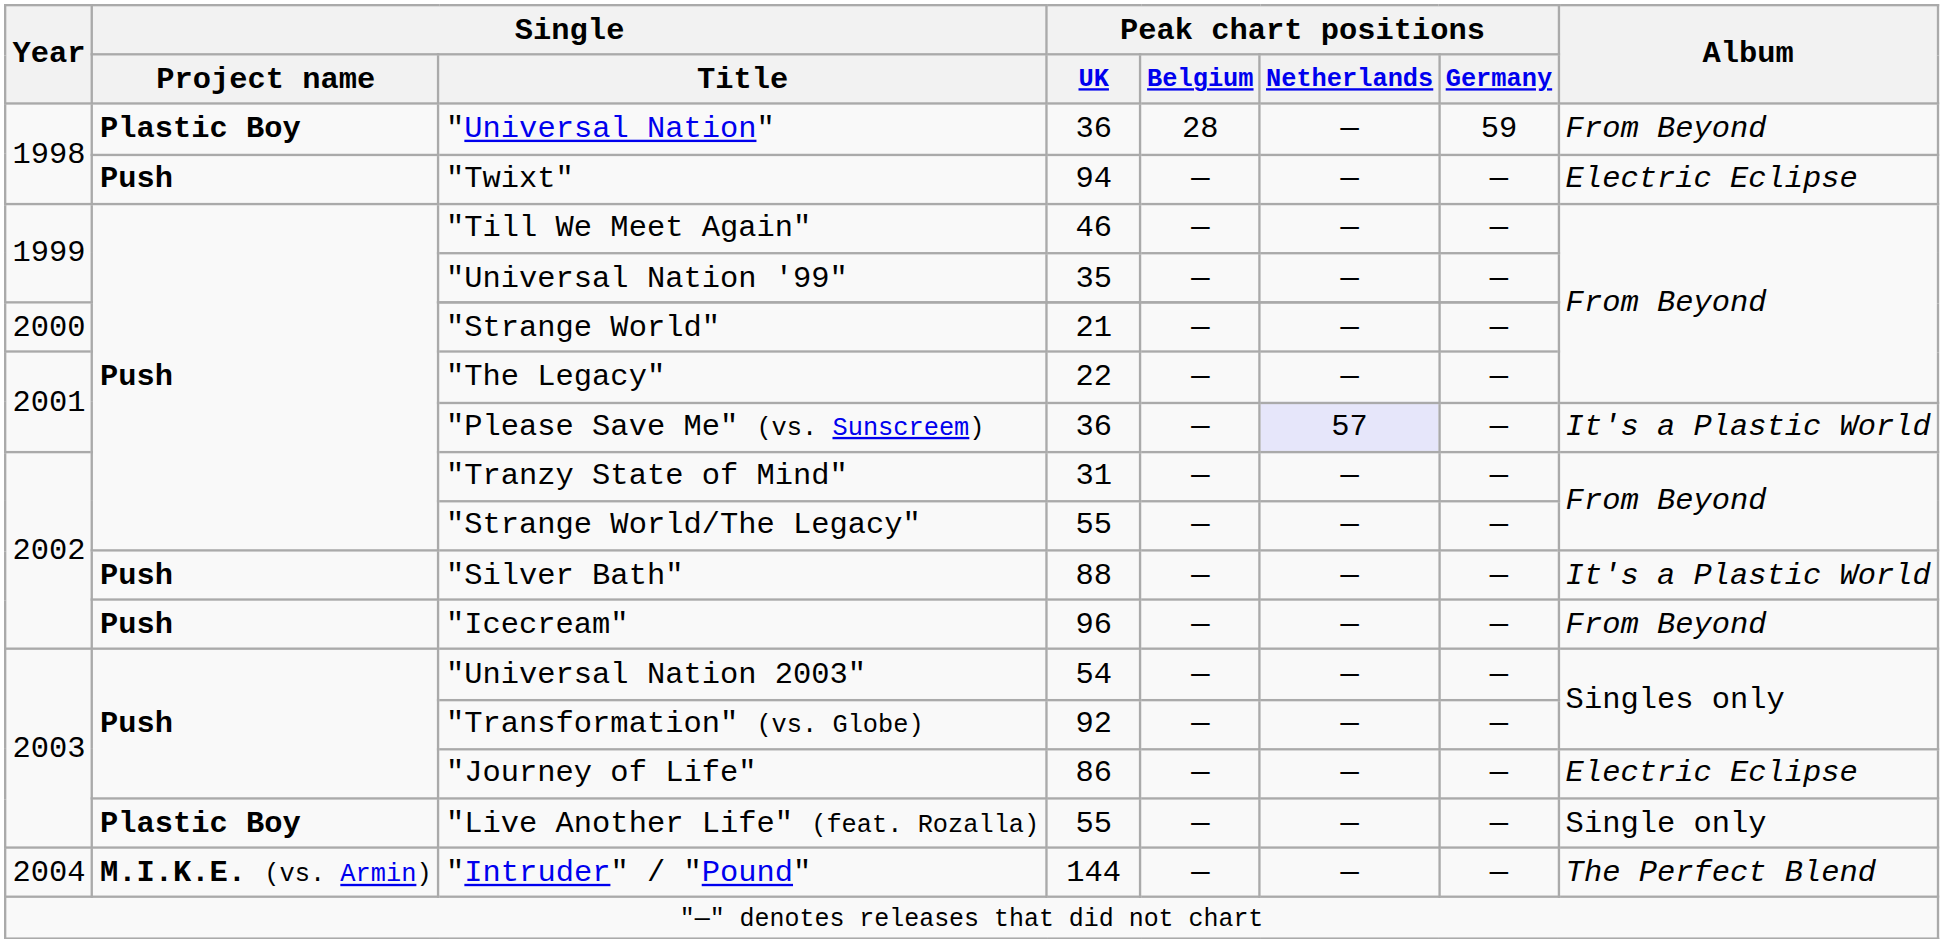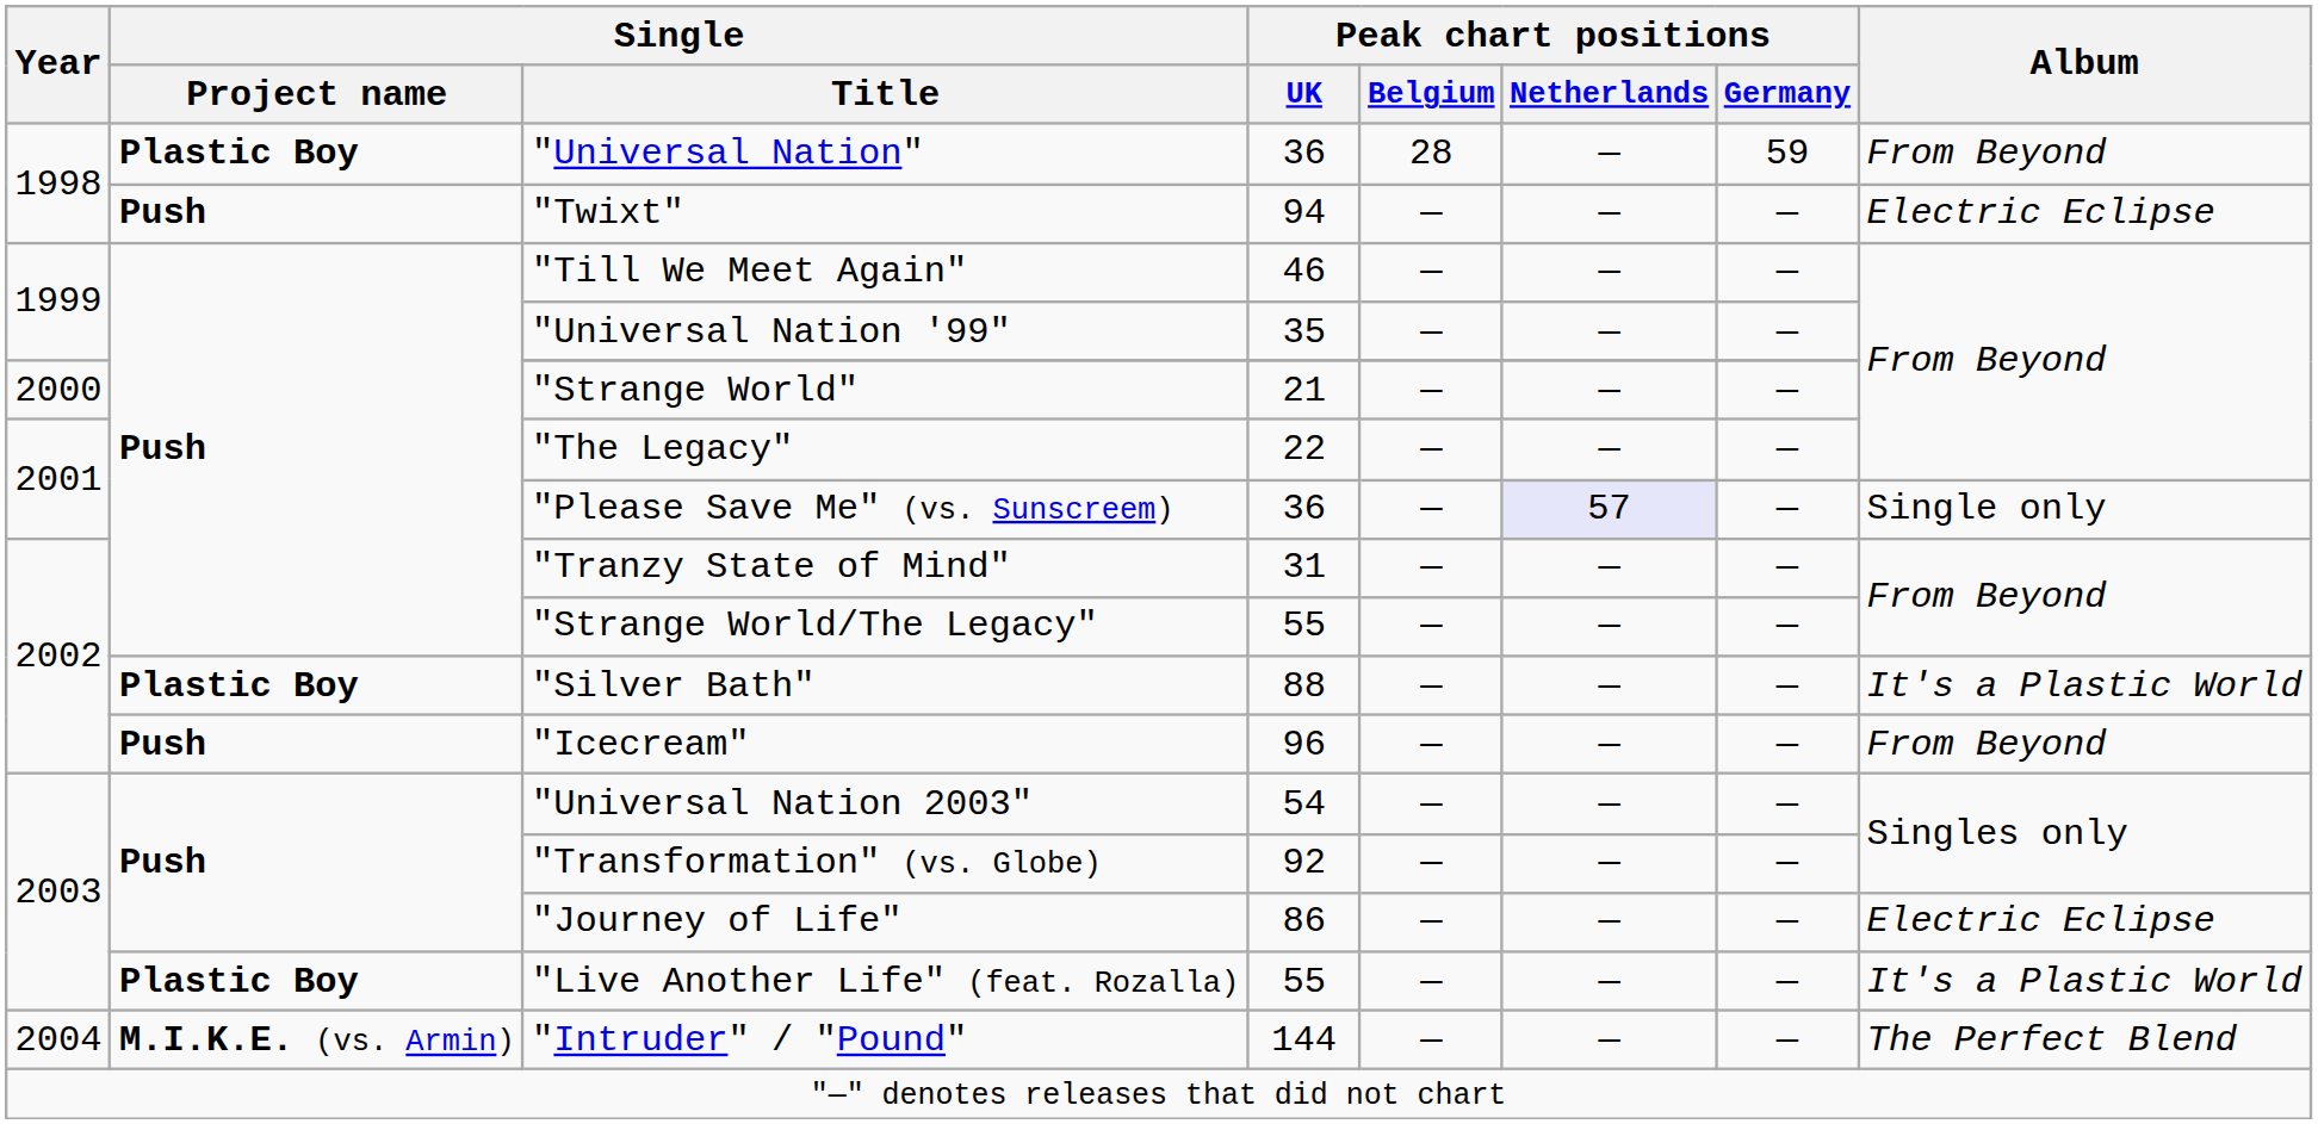"Please Save Me" (vs. Sunscreem) | Album: It's a Plastic World -> Single only
"Silver Bath" | Single / Project name: Push -> Plastic Boy
"Live Another Life" (feat. Rozalla) | Album: Single only -> It's a Plastic World
